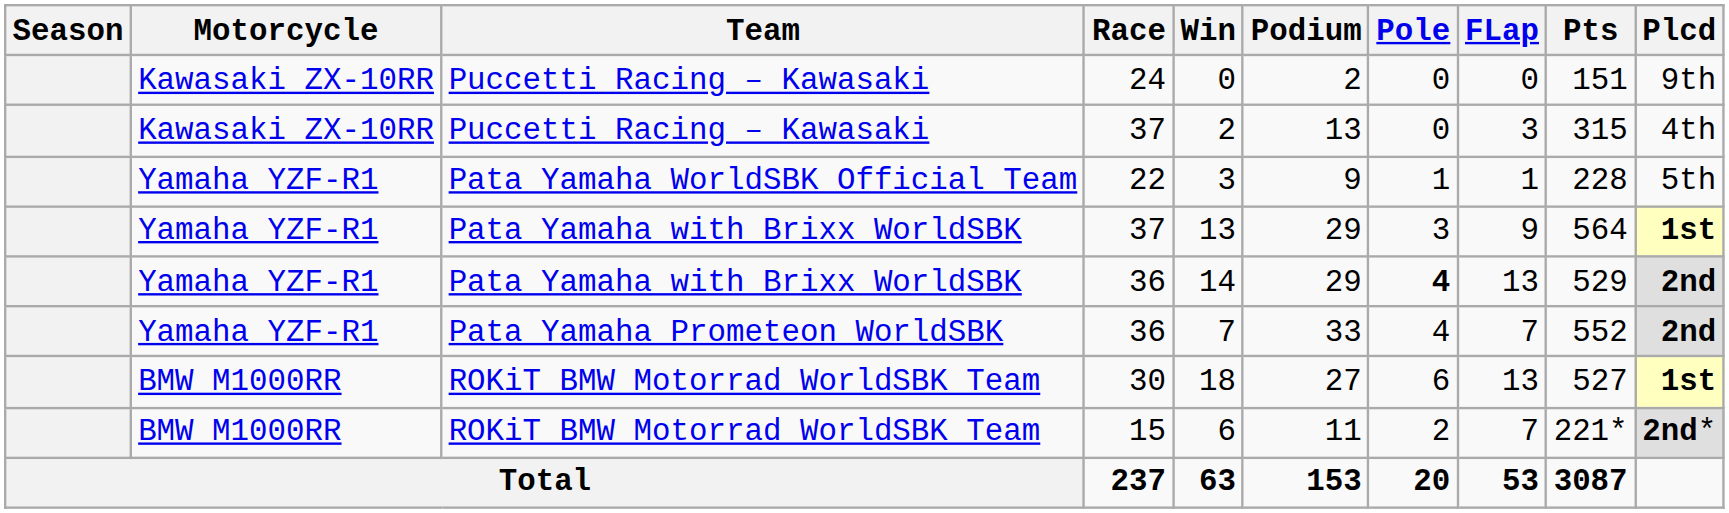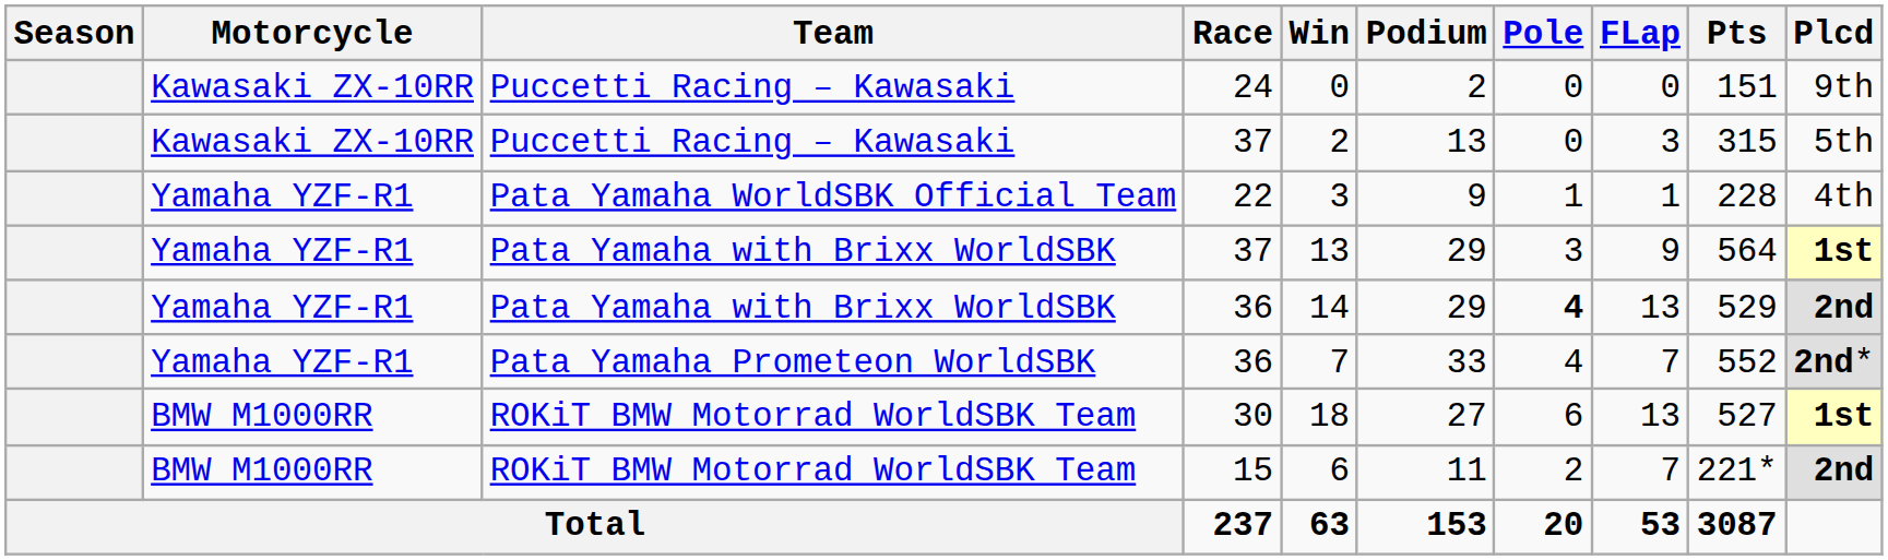Puccetti Racing – Kawasaki / 37 | Plcd: 4th -> 5th
22 | Plcd: 5th -> 4th
Pata Yamaha Prometeon WorldSBK / 36 | Plcd: 2nd -> 2nd*
15 | Plcd: 2nd* -> 2nd
